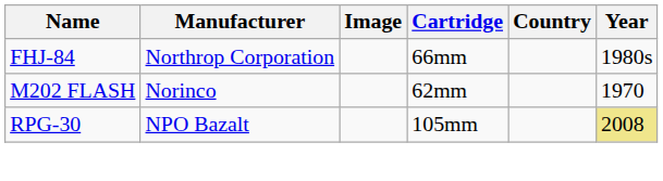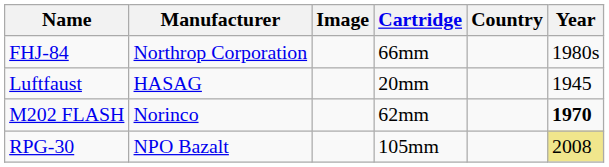+ row: Luftfaust | HASAG | 20mm | 1945
M202 FLASH | Year: normal -> bold
